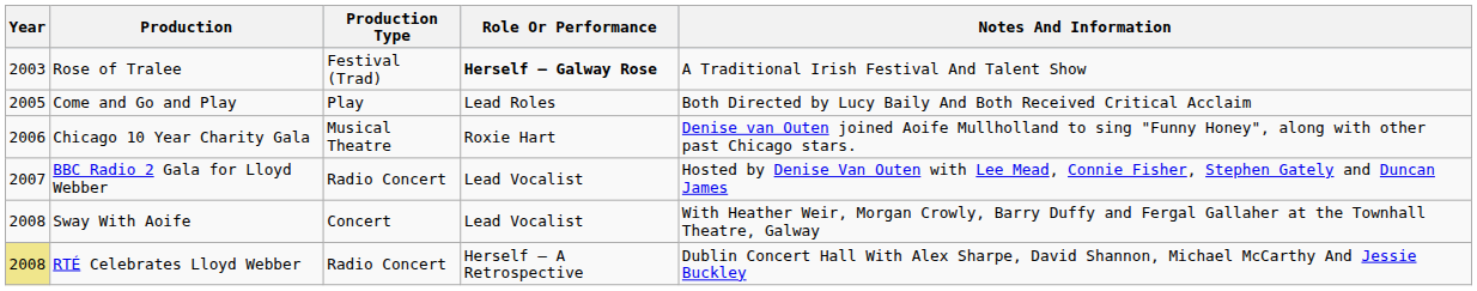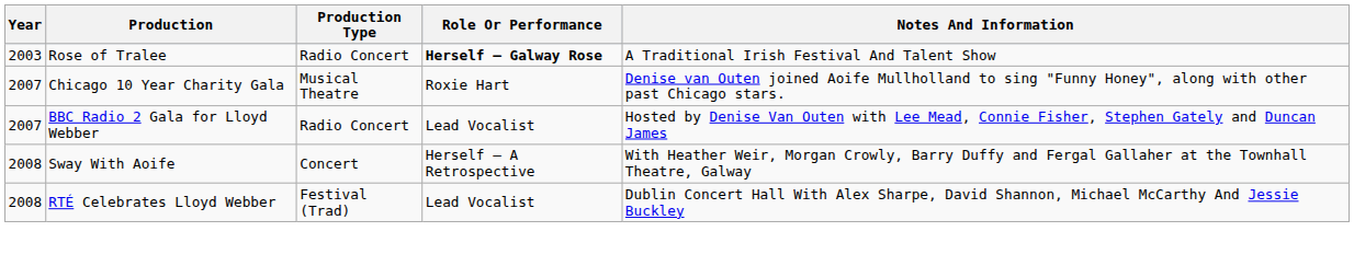Rose of Tralee | Production Type: Festival (Trad) -> Radio Concert
- row: 2005 | Come and Go and Play | Play | Lead Roles | Both Directed by Lucy Baily And Both Received Critical Acclaim
Chicago 10 Year Charity Gala | Year: 2006 -> 2007
Sway With Aoife | Role Or Performance: Lead Vocalist -> Herself – A Retrospective
RTÉ Celebrates Lloyd Webber | Year: khaki background -> no background
RTÉ Celebrates Lloyd Webber | Production Type: Radio Concert -> Festival (Trad)
RTÉ Celebrates Lloyd Webber | Role Or Performance: Herself – A Retrospective -> Lead Vocalist
